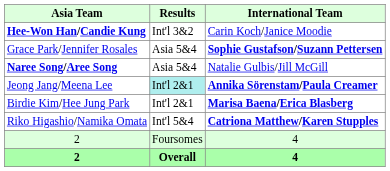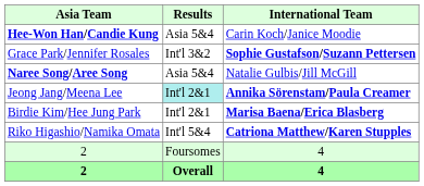Hee-Won Han/Candie Kung | Results: Int'l 3&2 -> Asia 5&4
Grace Park/Jennifer Rosales | Results: Asia 5&4 -> Int'l 3&2
